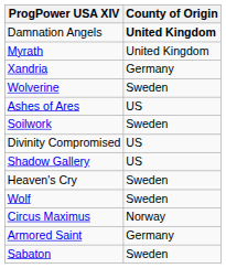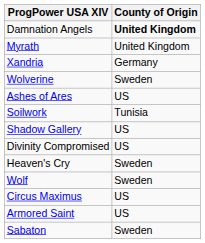Soilwork | County of Origin: Sweden -> Tunisia
rows swapped: Shadow Gallery <-> Divinity Compromised
Circus Maximus | County of Origin: Norway -> US
Armored Saint | County of Origin: Germany -> US
